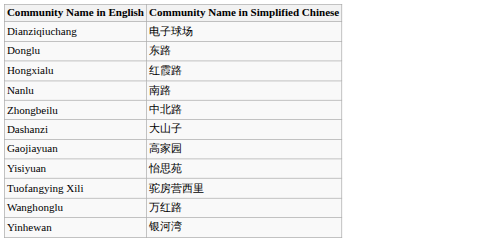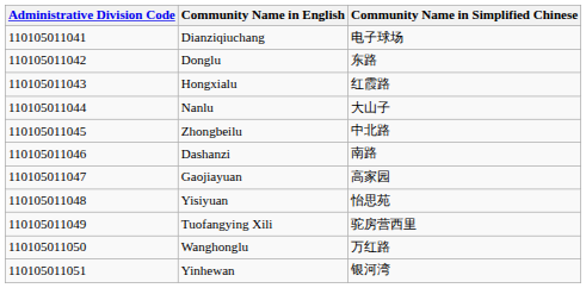+ column: Administrative Division Code | 110105011041 | 110105011042 | 110105011043 | 110105011044 | 110105011045 | 110105011046 | 110105011047 | 110105011048 | 110105011049 | 110105011050 | 110105011051
Nanlu | Community Name in Simplified Chinese: 南路 -> 大山子
Dashanzi | Community Name in Simplified Chinese: 大山子 -> 南路
